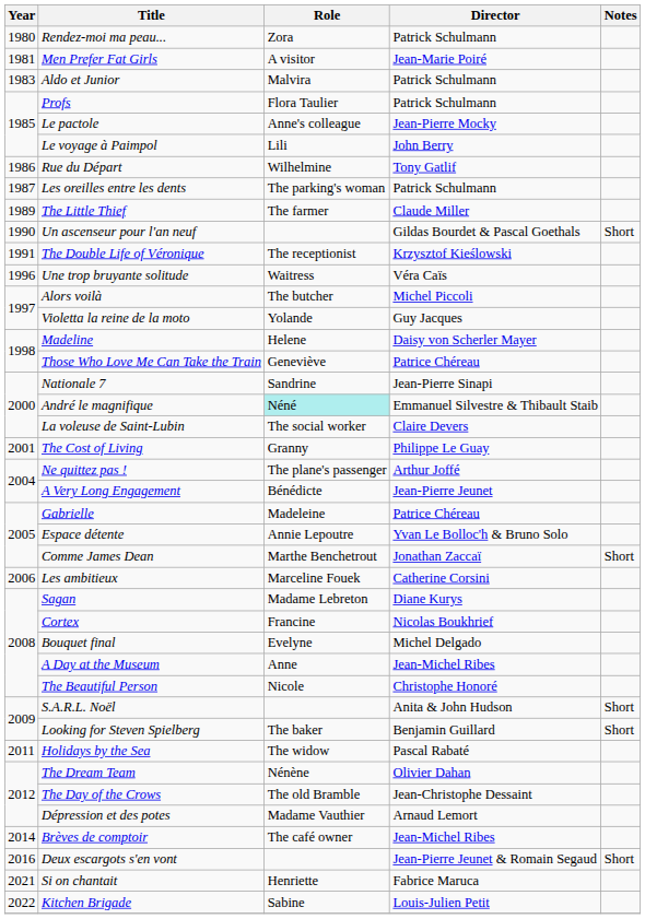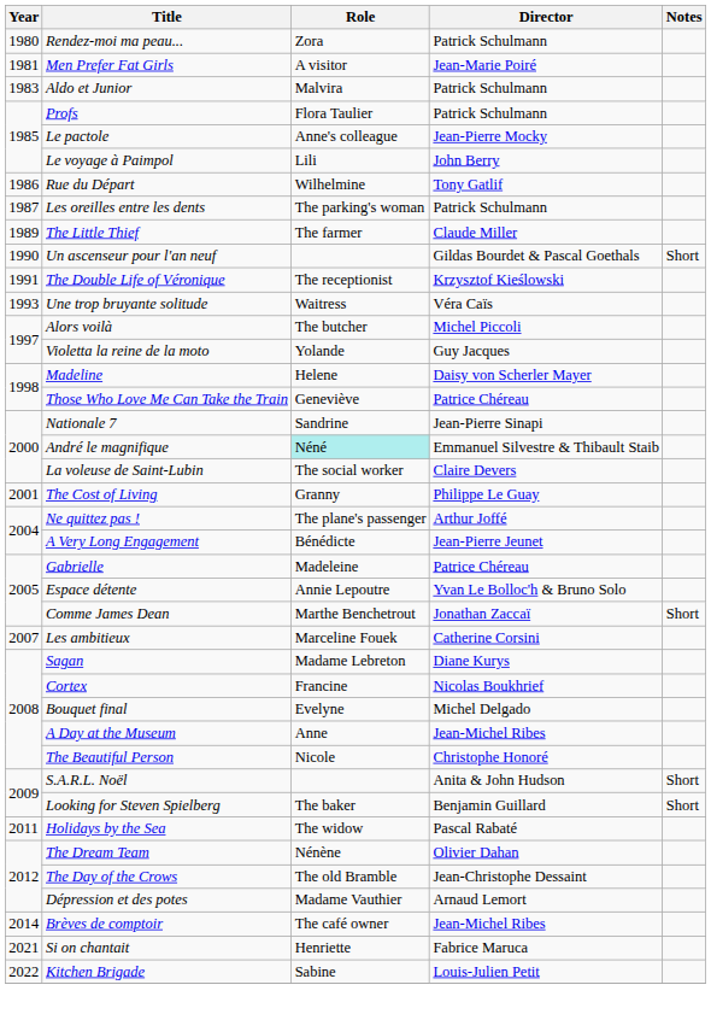Une trop bruyante solitude | Year: 1996 -> 1993
Les ambitieux | Year: 2006 -> 2007
- row: 2016 | Deux escargots s'en vont | Jean-Pierre Jeunet & Romain Segaud | Short
